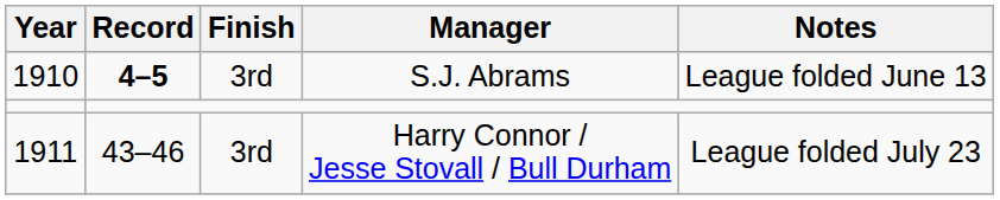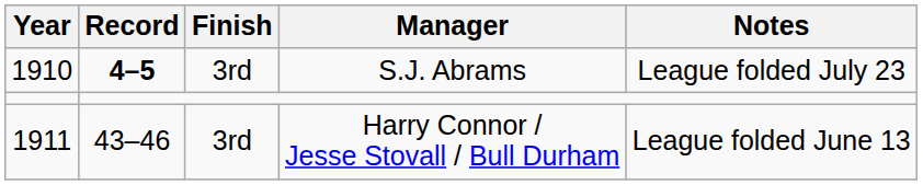S.J. Abrams | Notes: League folded June 13 -> League folded July 23
Harry Connor / Jesse Stovall / Bull Durham | Notes: League folded July 23 -> League folded June 13
